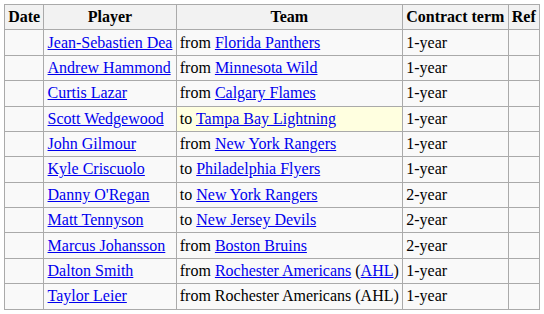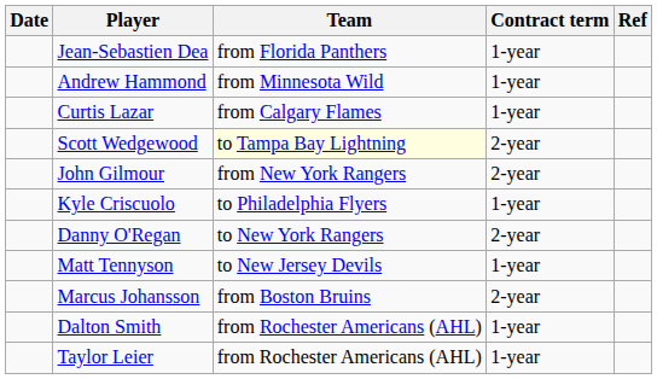Scott Wedgewood | Contract term: 1-year -> 2-year
John Gilmour | Contract term: 1-year -> 2-year
Matt Tennyson | Contract term: 2-year -> 1-year
